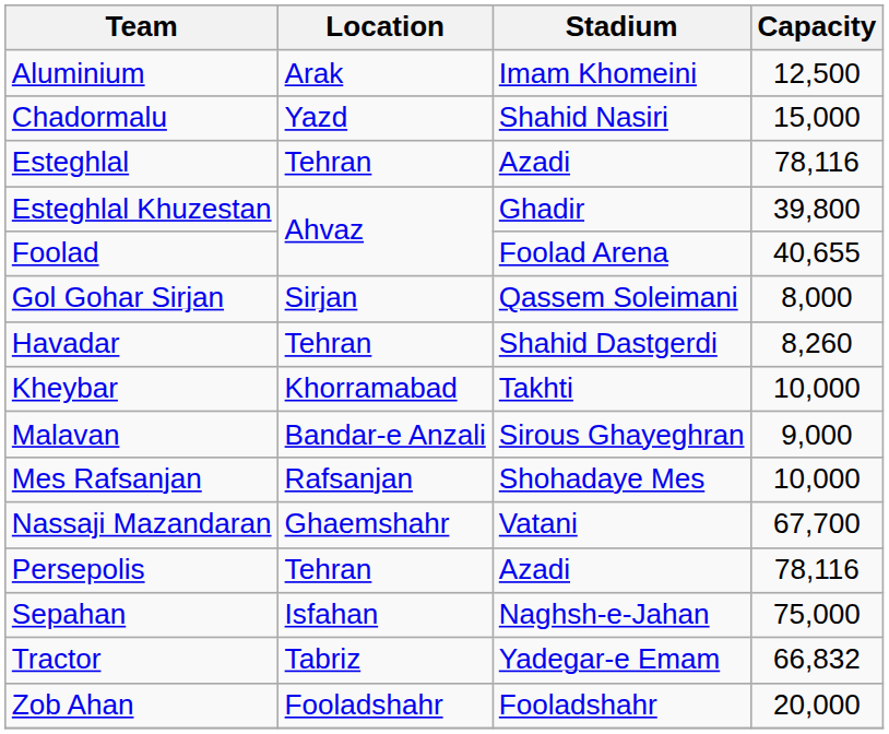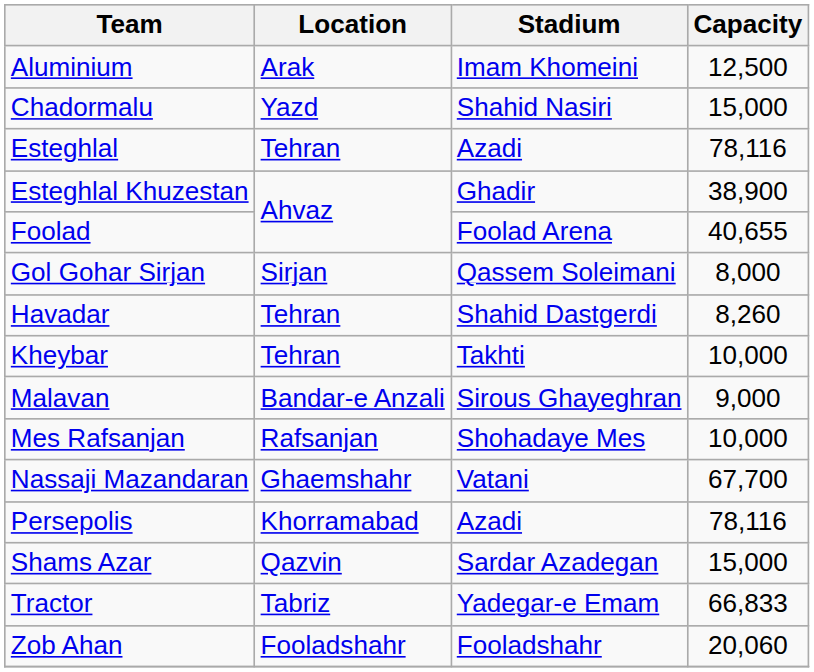Esteghlal Khuzestan | Capacity: 39,800 -> 38,900
Kheybar | Location: Khorramabad -> Tehran
Persepolis | Location: Tehran -> Khorramabad
- row: Sepahan | Isfahan | Naghsh-e-Jahan | 75,000
+ row: Shams Azar | Qazvin | Sardar Azadegan | 15,000
Tractor | Capacity: 66,832 -> 66,833
Zob Ahan | Capacity: 20,000 -> 20,060
